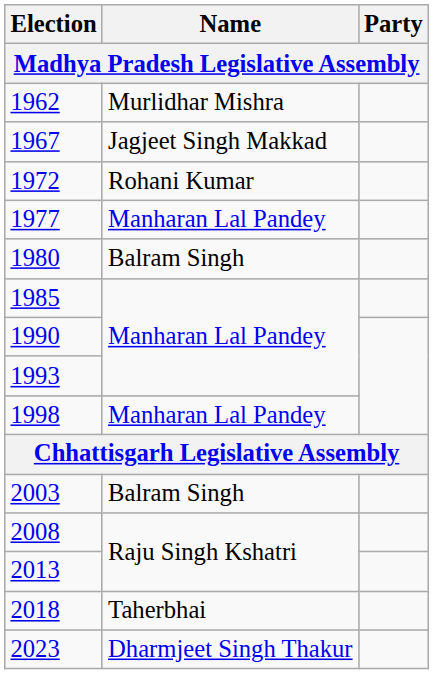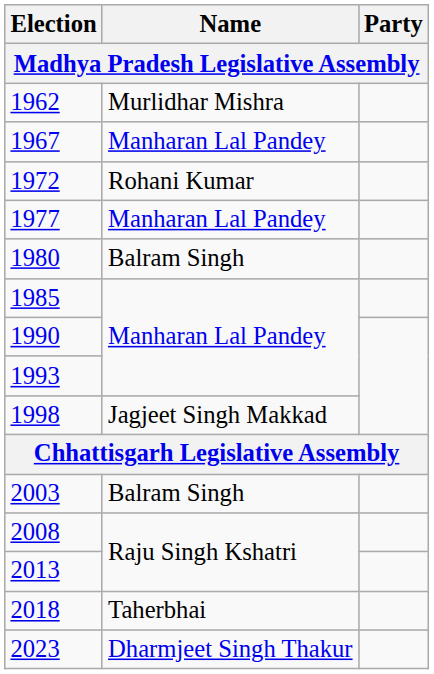1967 | Name: Jagjeet Singh Makkad -> Manharan Lal Pandey
1998 | Name: Manharan Lal Pandey -> Jagjeet Singh Makkad
